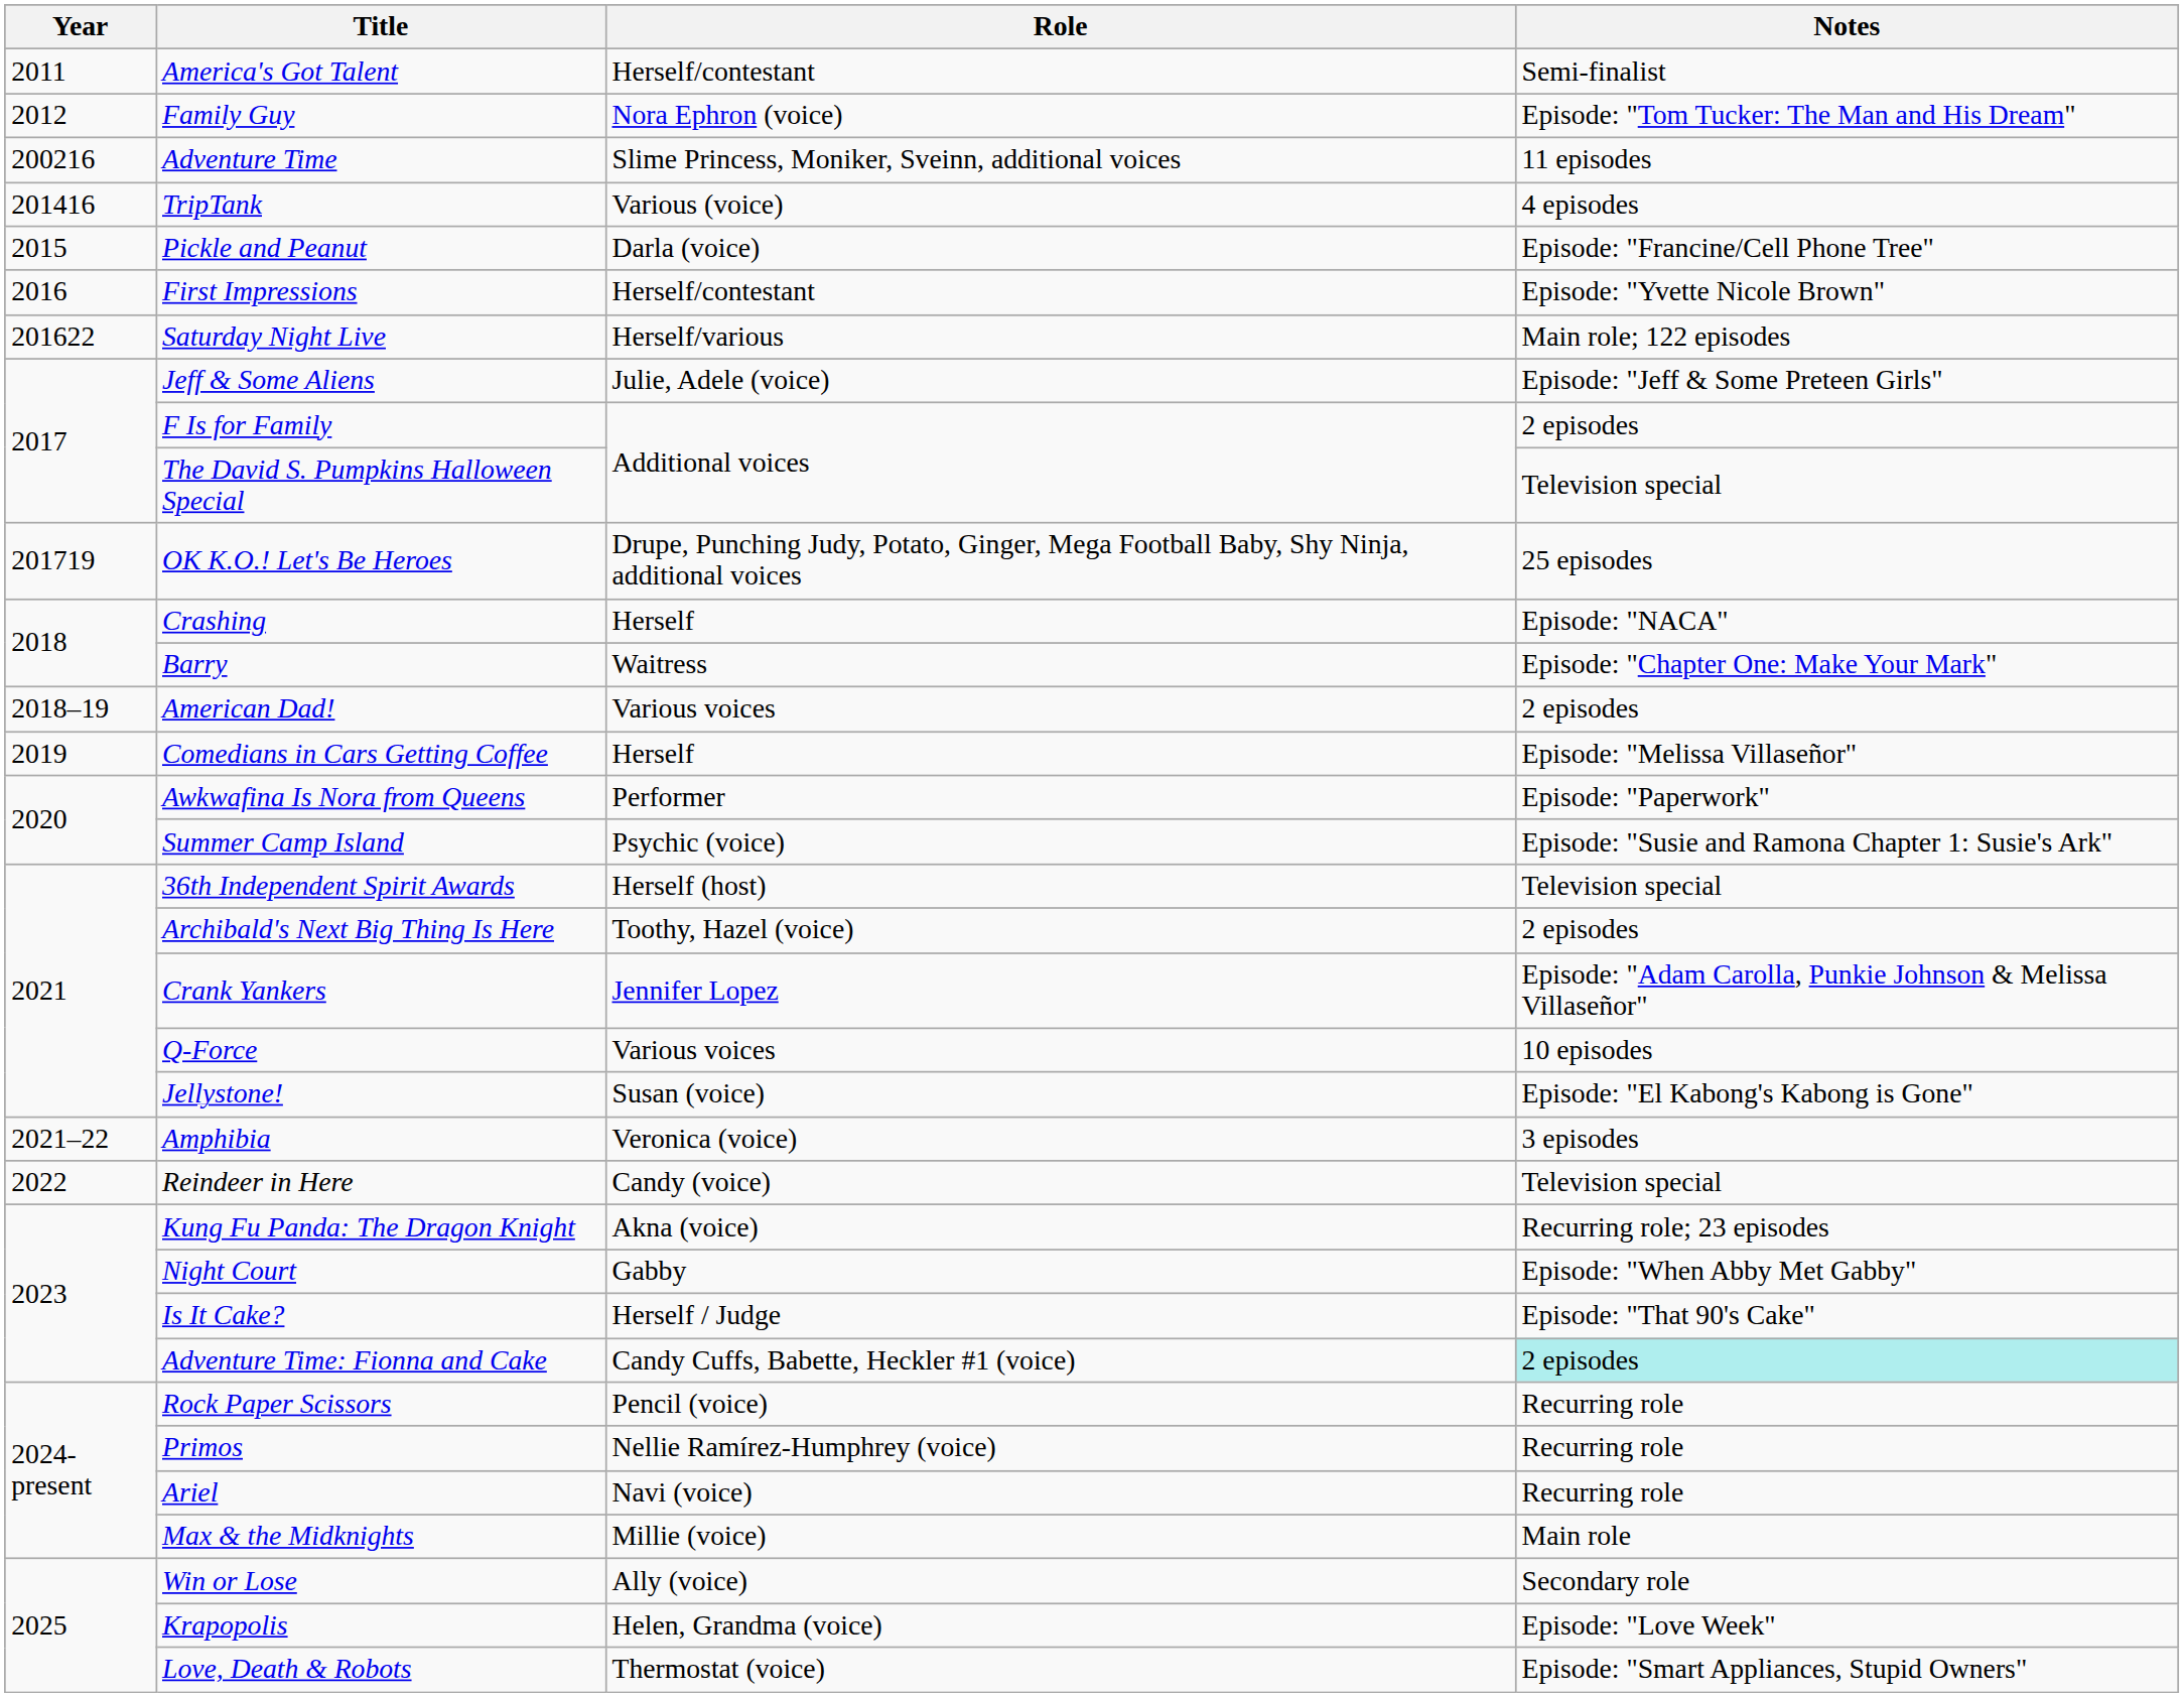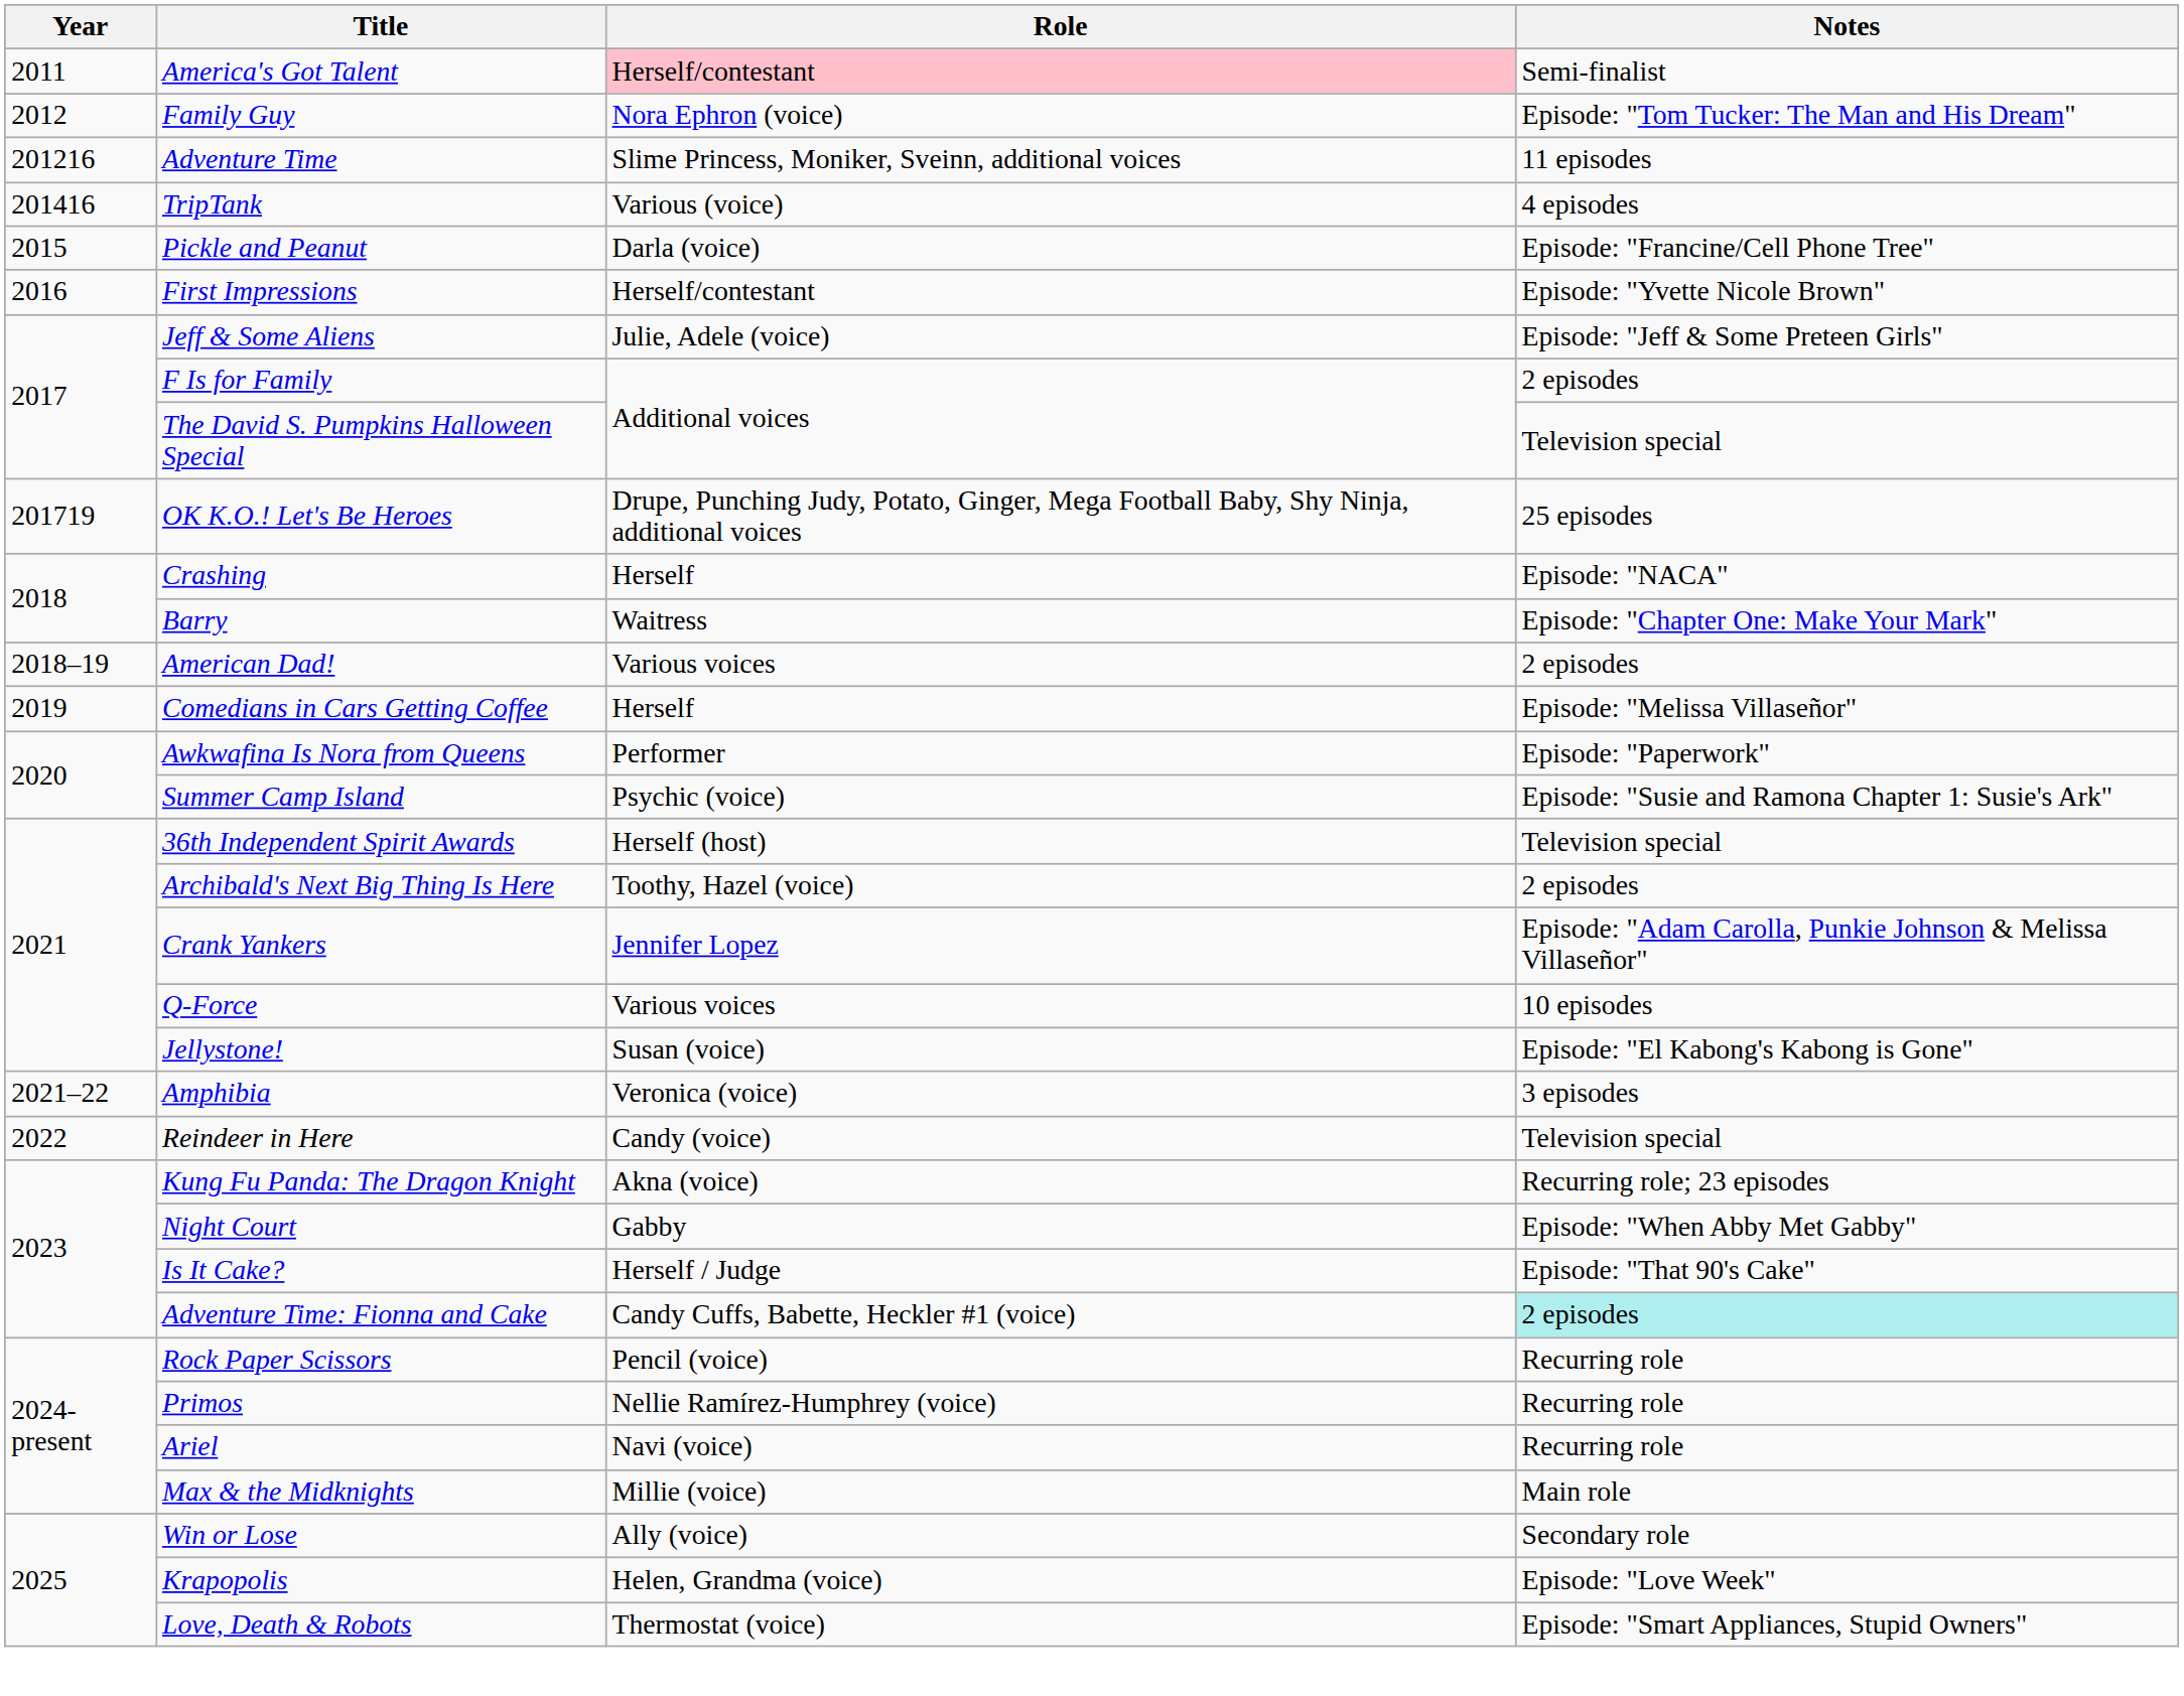America's Got Talent | Role: no background -> pink background
Adventure Time | Year: 200216 -> 201216
- row: 201622 | Saturday Night Live | Herself/various | Main role; 122 episodes
